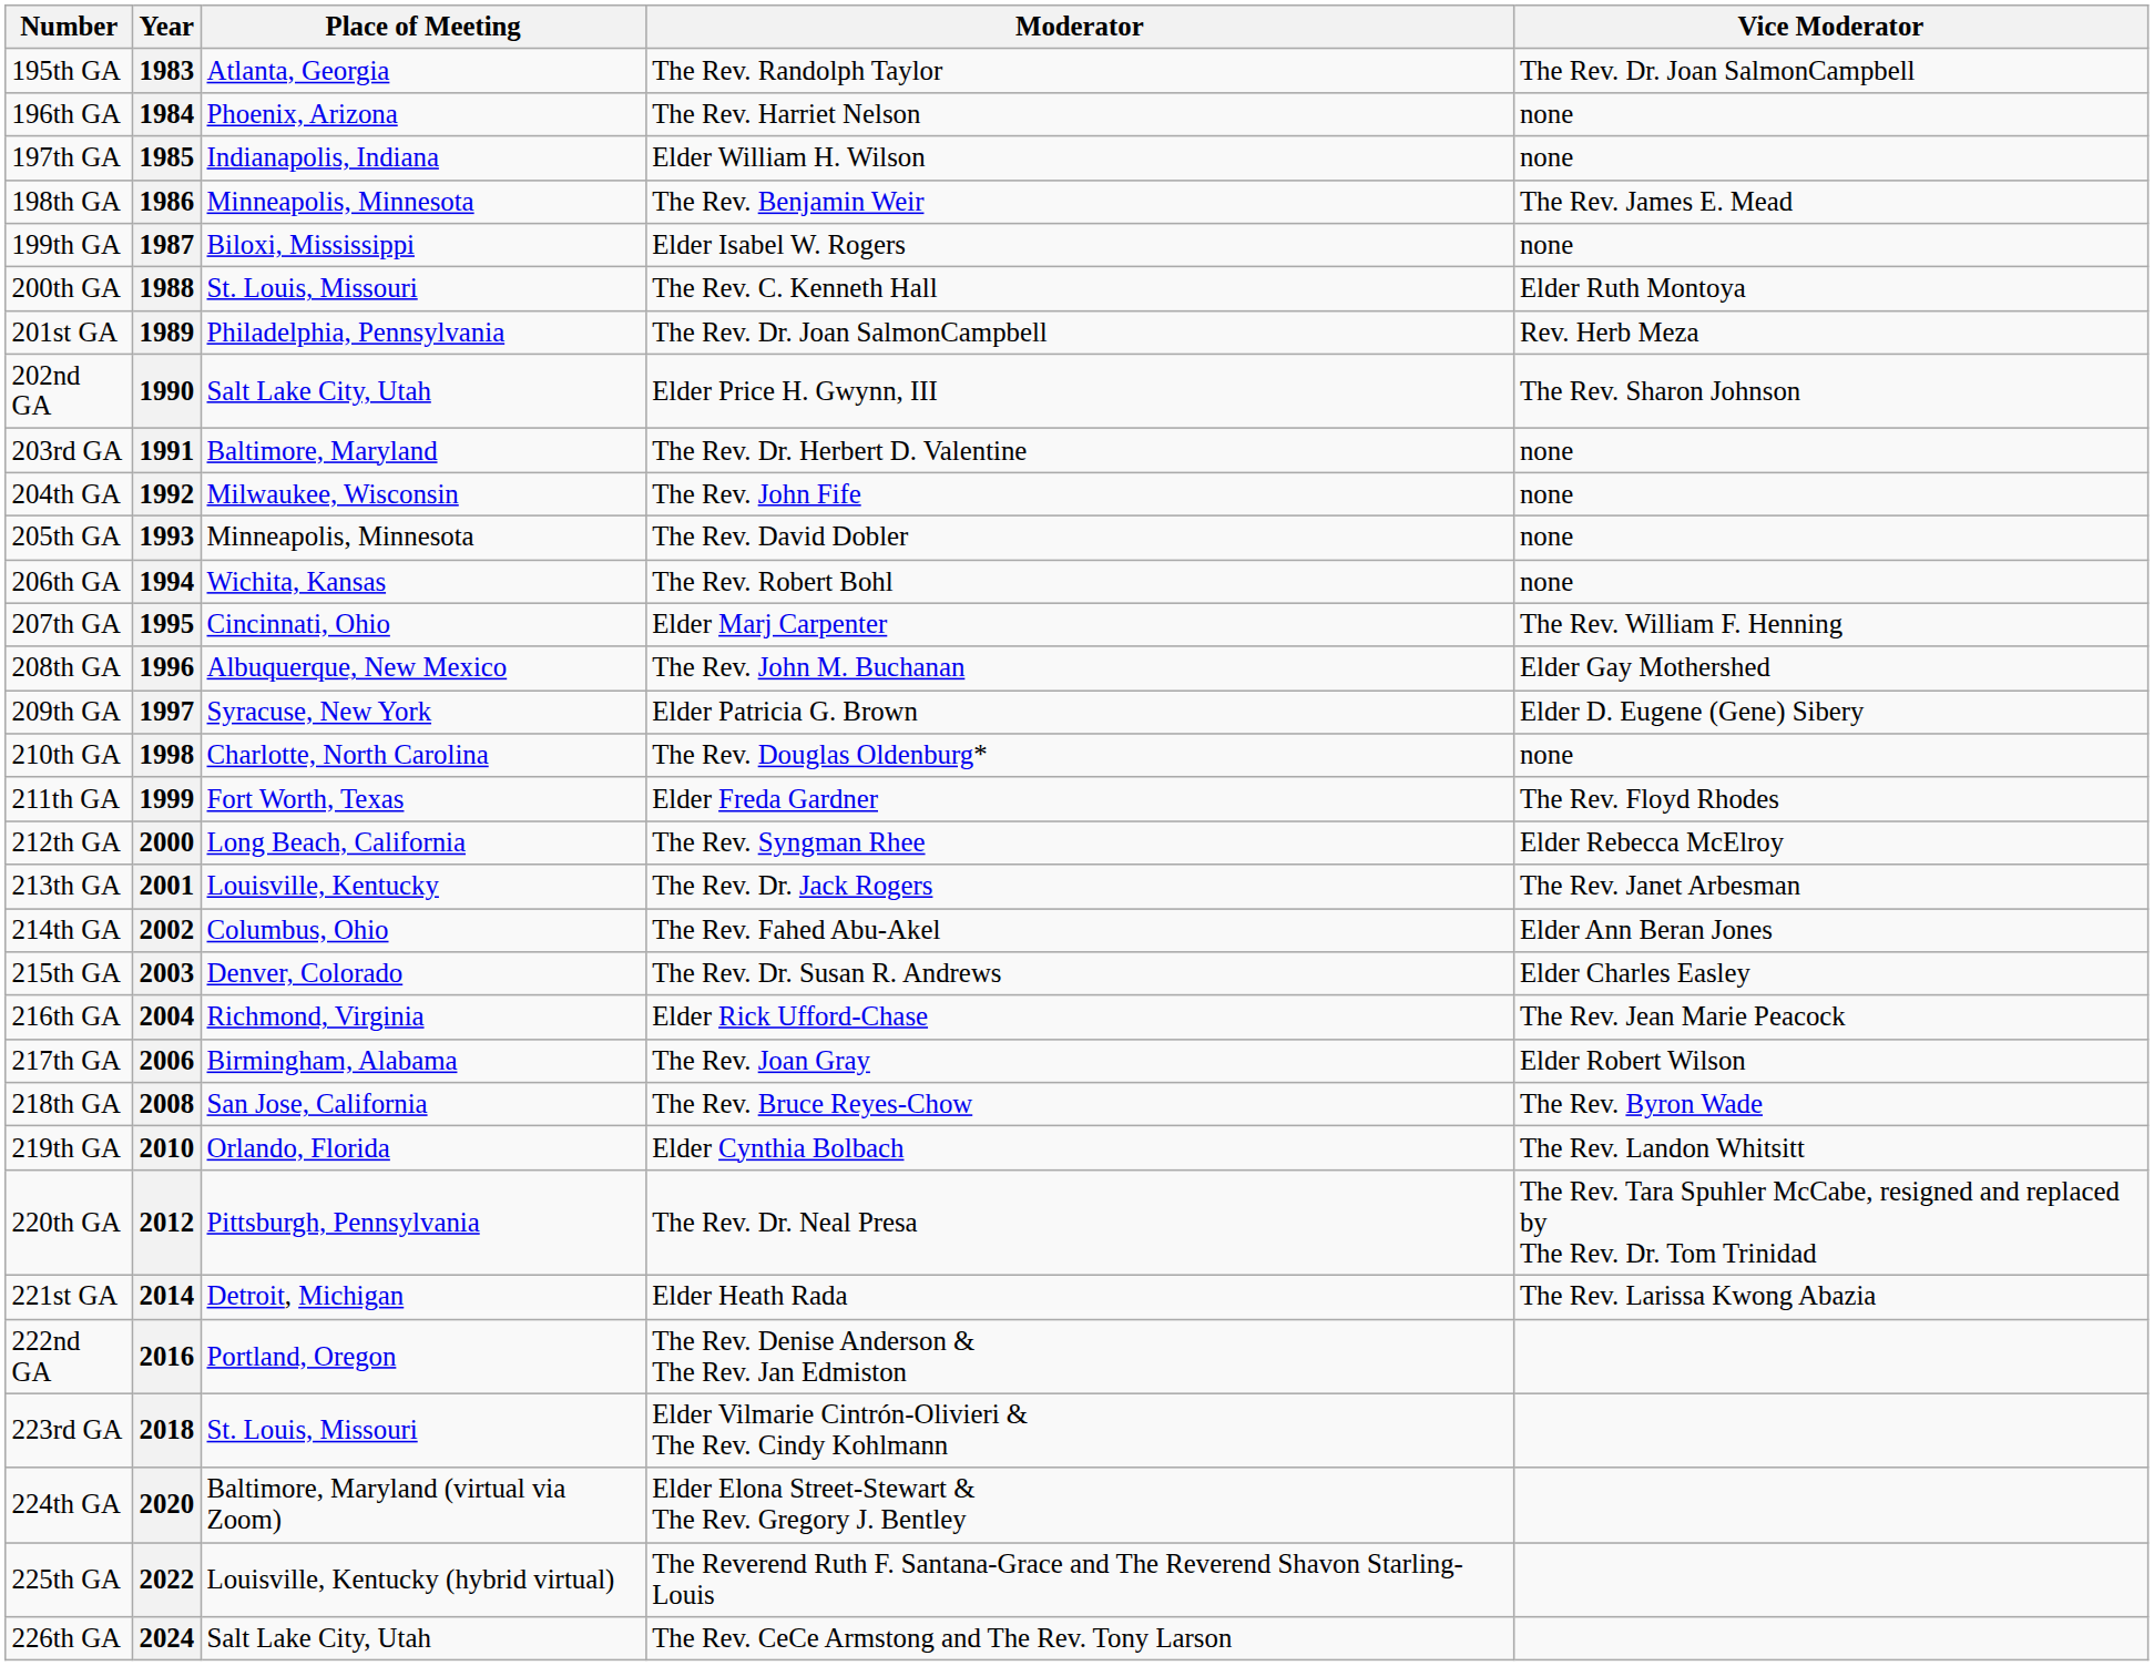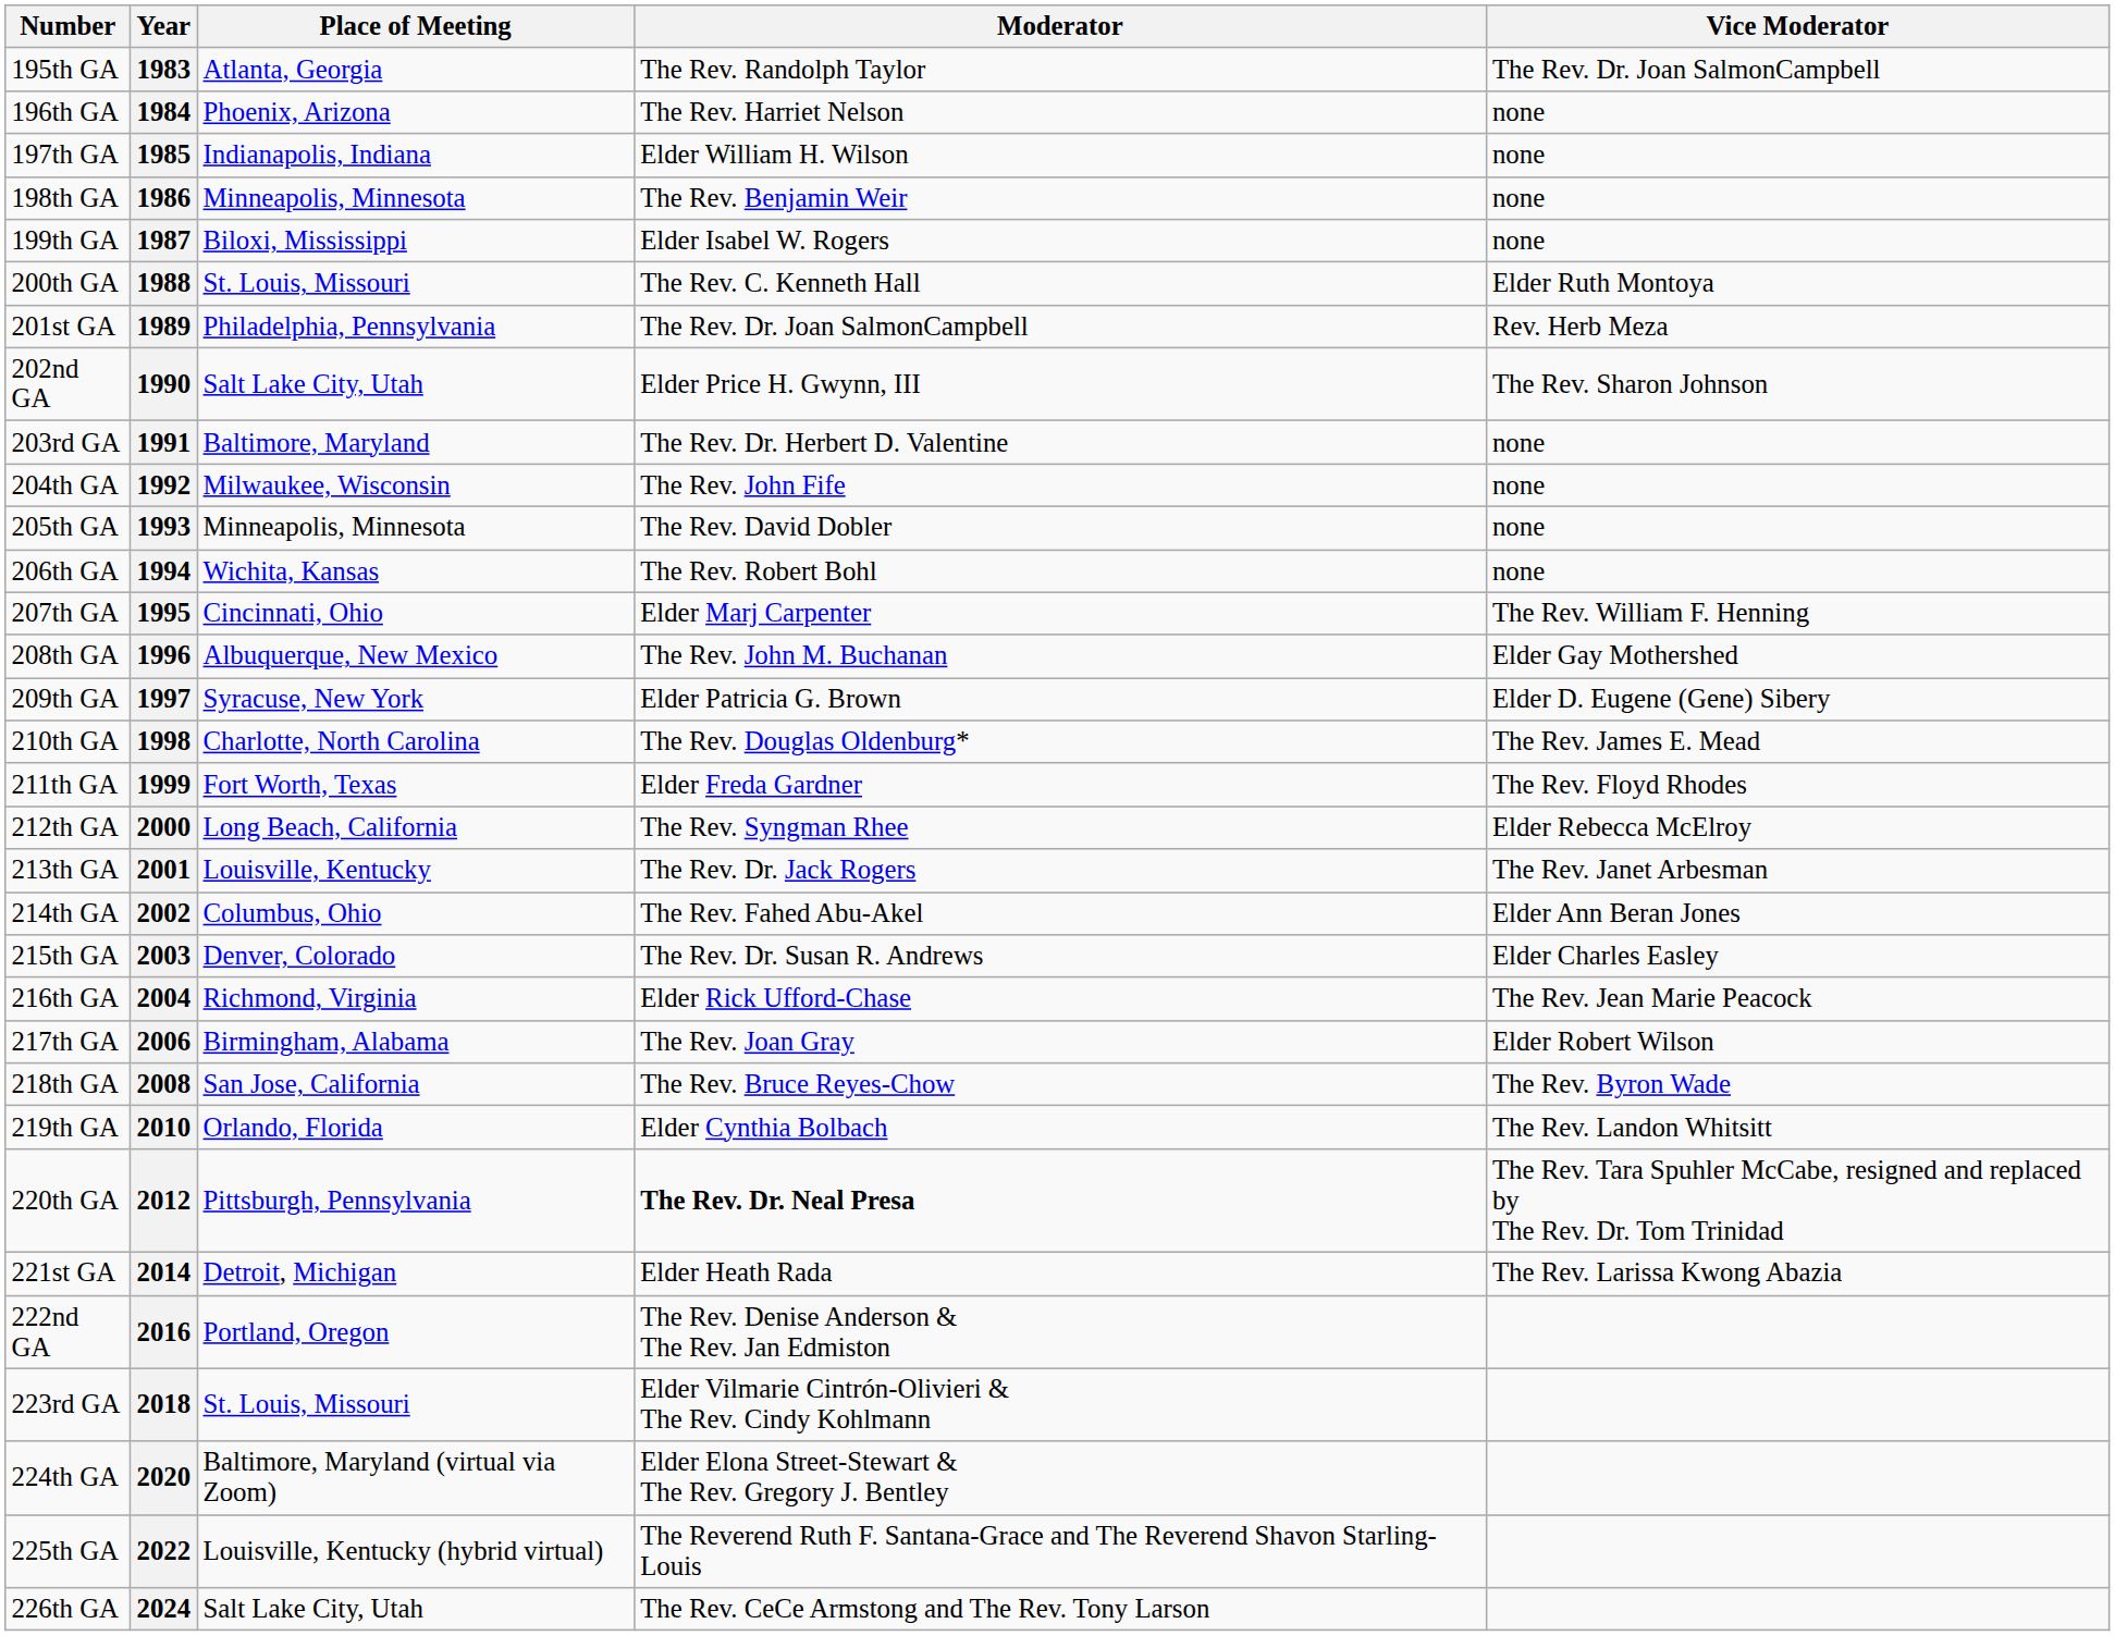1986 | Vice Moderator: The Rev. James E. Mead -> none
1998 | Vice Moderator: none -> The Rev. James E. Mead
2012 | Moderator: normal -> bold
